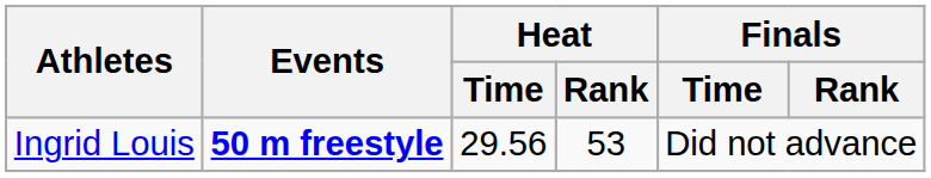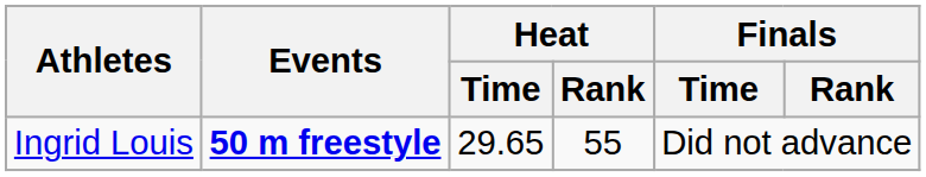Ingrid Louis | Heat / Time: 29.56 -> 29.65
Ingrid Louis | Heat / Rank: 53 -> 55
